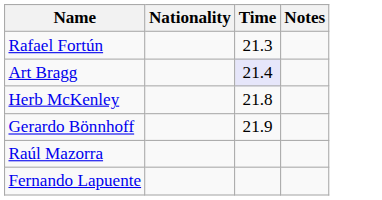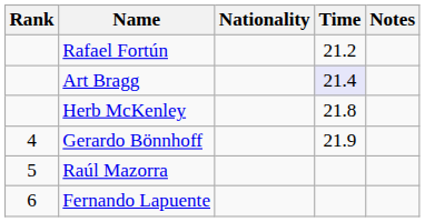+ column: Rank | 4 | 5 | 6
Rafael Fortún | Time: 21.3 -> 21.2
